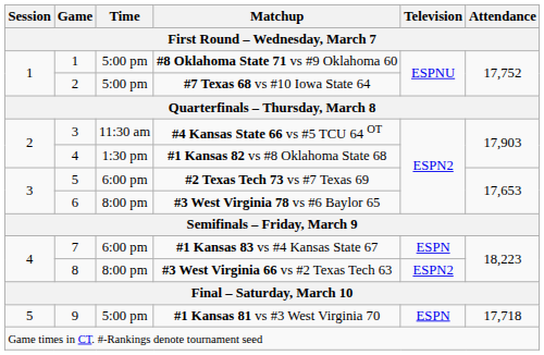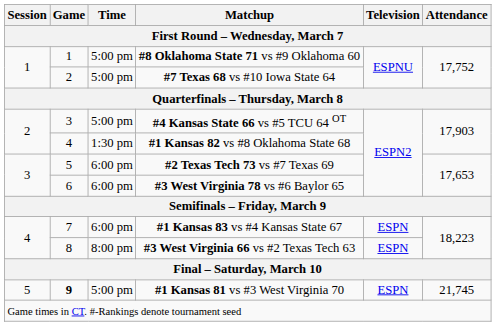#4 Kansas State 66 vs #5 TCU 64 OT | Time: 11:30 am -> 5:00 pm
#3 West Virginia 78 vs #6 Baylor 65 | Time: 8:00 pm -> 6:00 pm
#3 West Virginia 66 vs #2 Texas Tech 63 | Television: ESPN2 -> ESPN
#1 Kansas 81 vs #3 West Virginia 70 | Game: normal -> bold
#1 Kansas 81 vs #3 West Virginia 70 | Attendance: 17,718 -> 21,745
